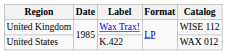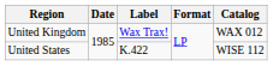United Kingdom | Catalog: WISE 112 -> WAX 012
United States | Catalog: WAX 012 -> WISE 112
